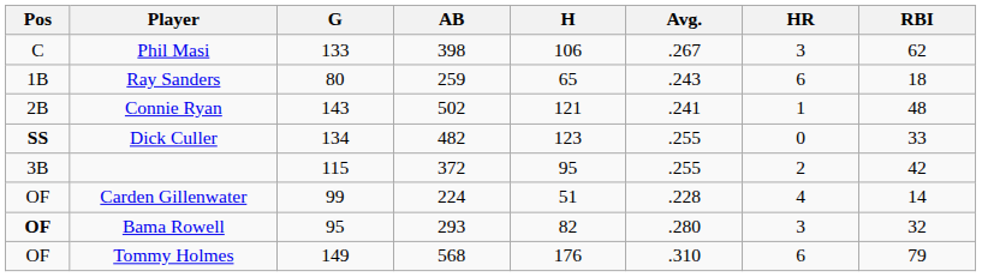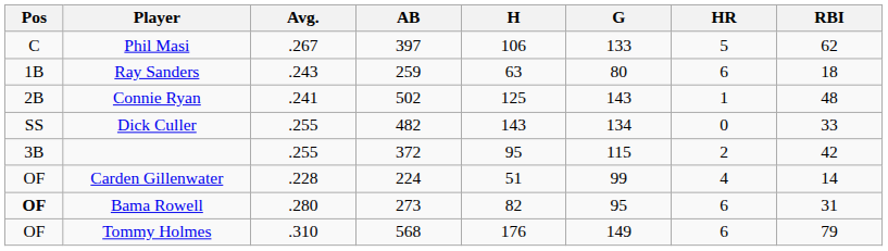columns swapped: G <-> Avg.
Phil Masi | AB: 398 -> 397
Phil Masi | HR: 3 -> 5
Ray Sanders | H: 65 -> 63
Connie Ryan | H: 121 -> 125
Dick Culler | Pos: bold -> normal
Dick Culler | H: 123 -> 143
Bama Rowell | AB: 293 -> 273
Bama Rowell | HR: 3 -> 6
Bama Rowell | RBI: 32 -> 31
